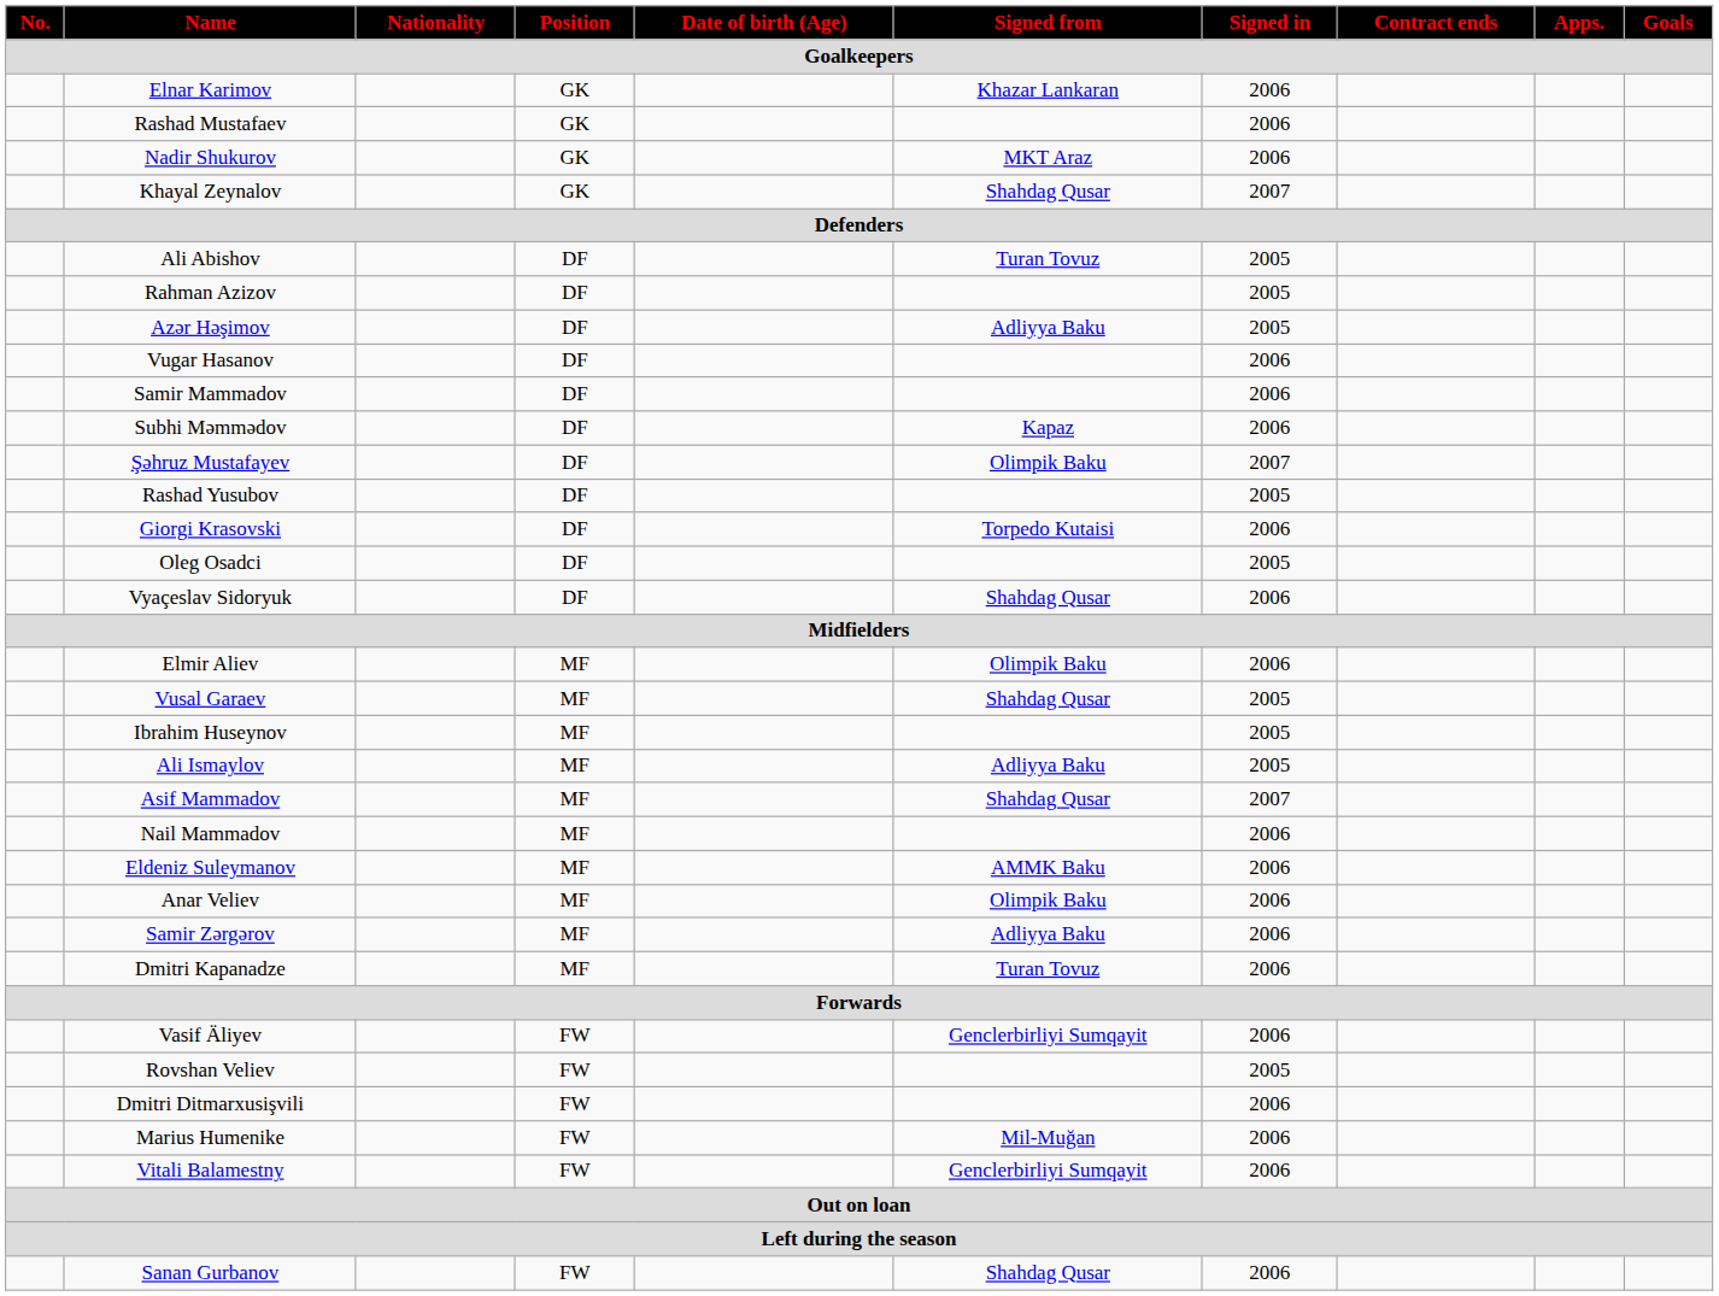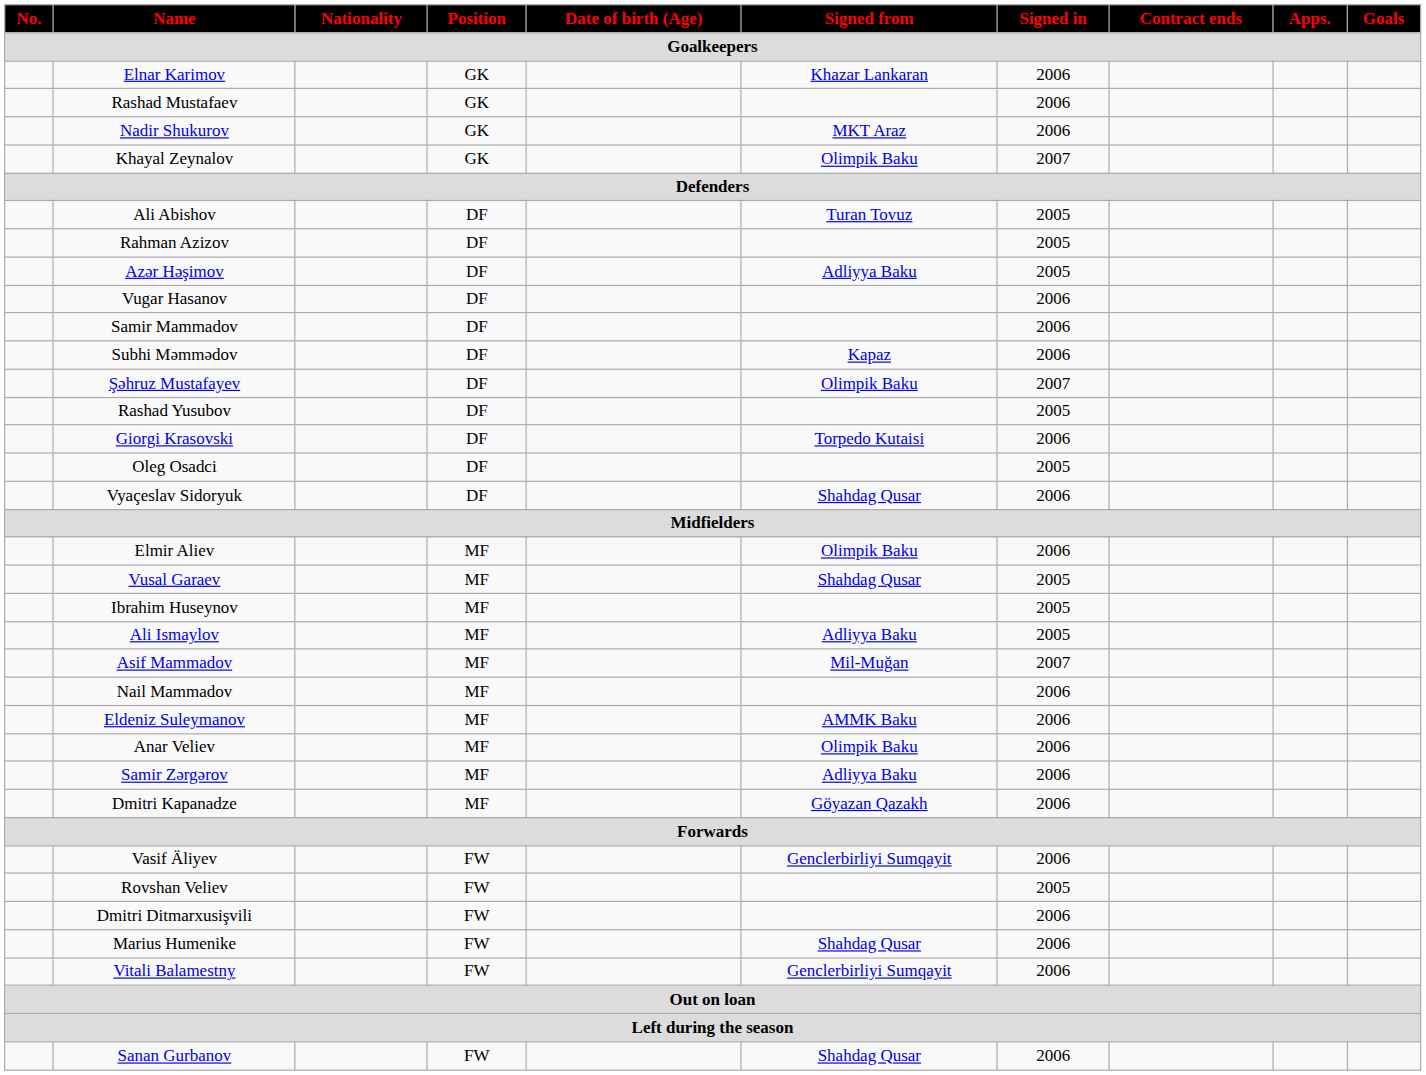Khayal Zeynalov | Signed from: Shahdag Qusar -> Olimpik Baku
Asif Mammadov | Signed from: Shahdag Qusar -> Mil-Muğan
Dmitri Kapanadze | Signed from: Turan Tovuz -> Göyazan Qazakh
Marius Humenike | Signed from: Mil-Muğan -> Shahdag Qusar
